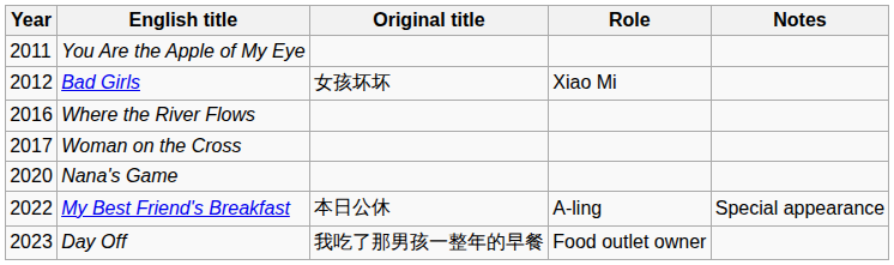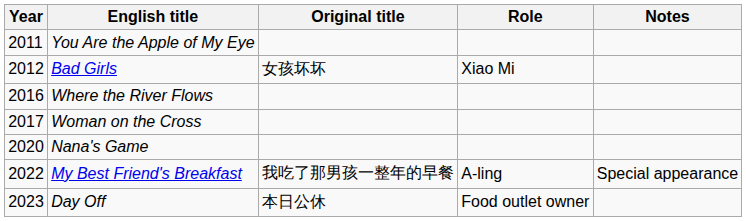My Best Friend's Breakfast | Original title: 本日公休 -> 我吃了那男孩一整年的早餐
Day Off | Original title: 我吃了那男孩一整年的早餐 -> 本日公休
